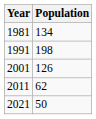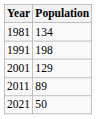2001 | Population: 126 -> 129
2011 | Population: 62 -> 89
